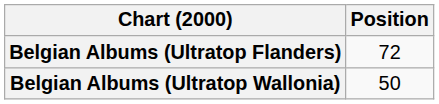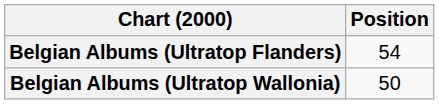Belgian Albums (Ultratop Flanders) | Position: 72 -> 54
